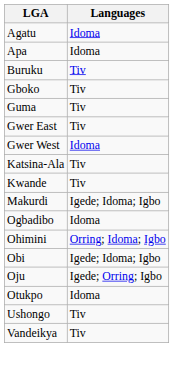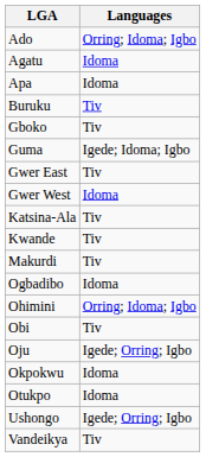+ row: Ado | Orring; Idoma; Igbo
Guma | Languages: Tiv -> Igede; Idoma; Igbo
Makurdi | Languages: Igede; Idoma; Igbo -> Tiv
Obi | Languages: Igede; Idoma; Igbo -> Tiv
+ row: Okpokwu | Idoma
Ushongo | Languages: Tiv -> Igede; Orring; Igbo
